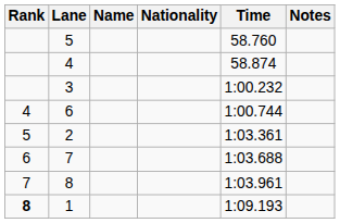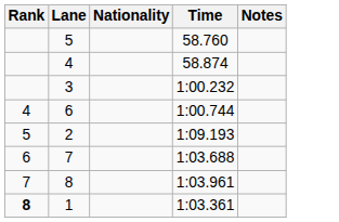- column: Name
2 | Time: 1:03.361 -> 1:09.193
1 | Time: 1:09.193 -> 1:03.361
